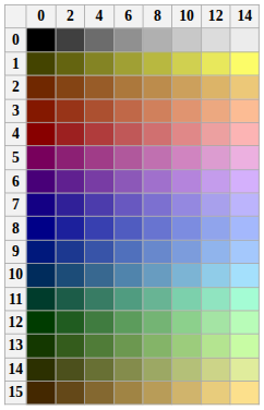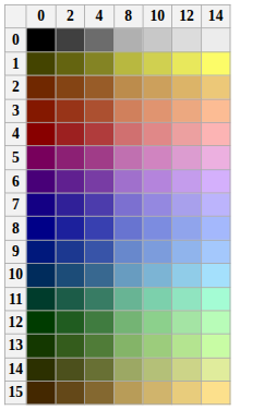- column: 6
